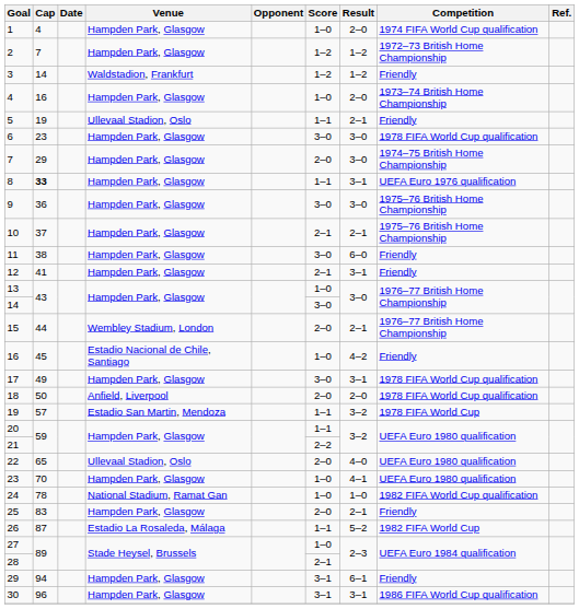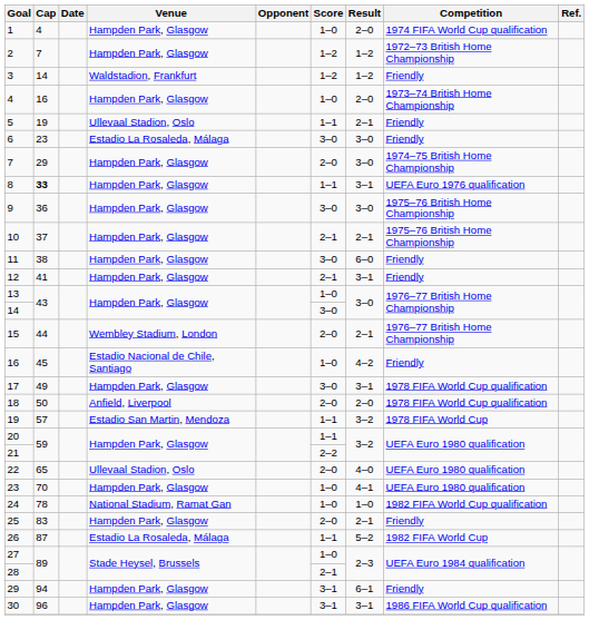6 | Venue: Hampden Park, Glasgow -> Estadio La Rosaleda, Málaga
6 | Competition: 1978 FIFA World Cup qualification -> Friendly
